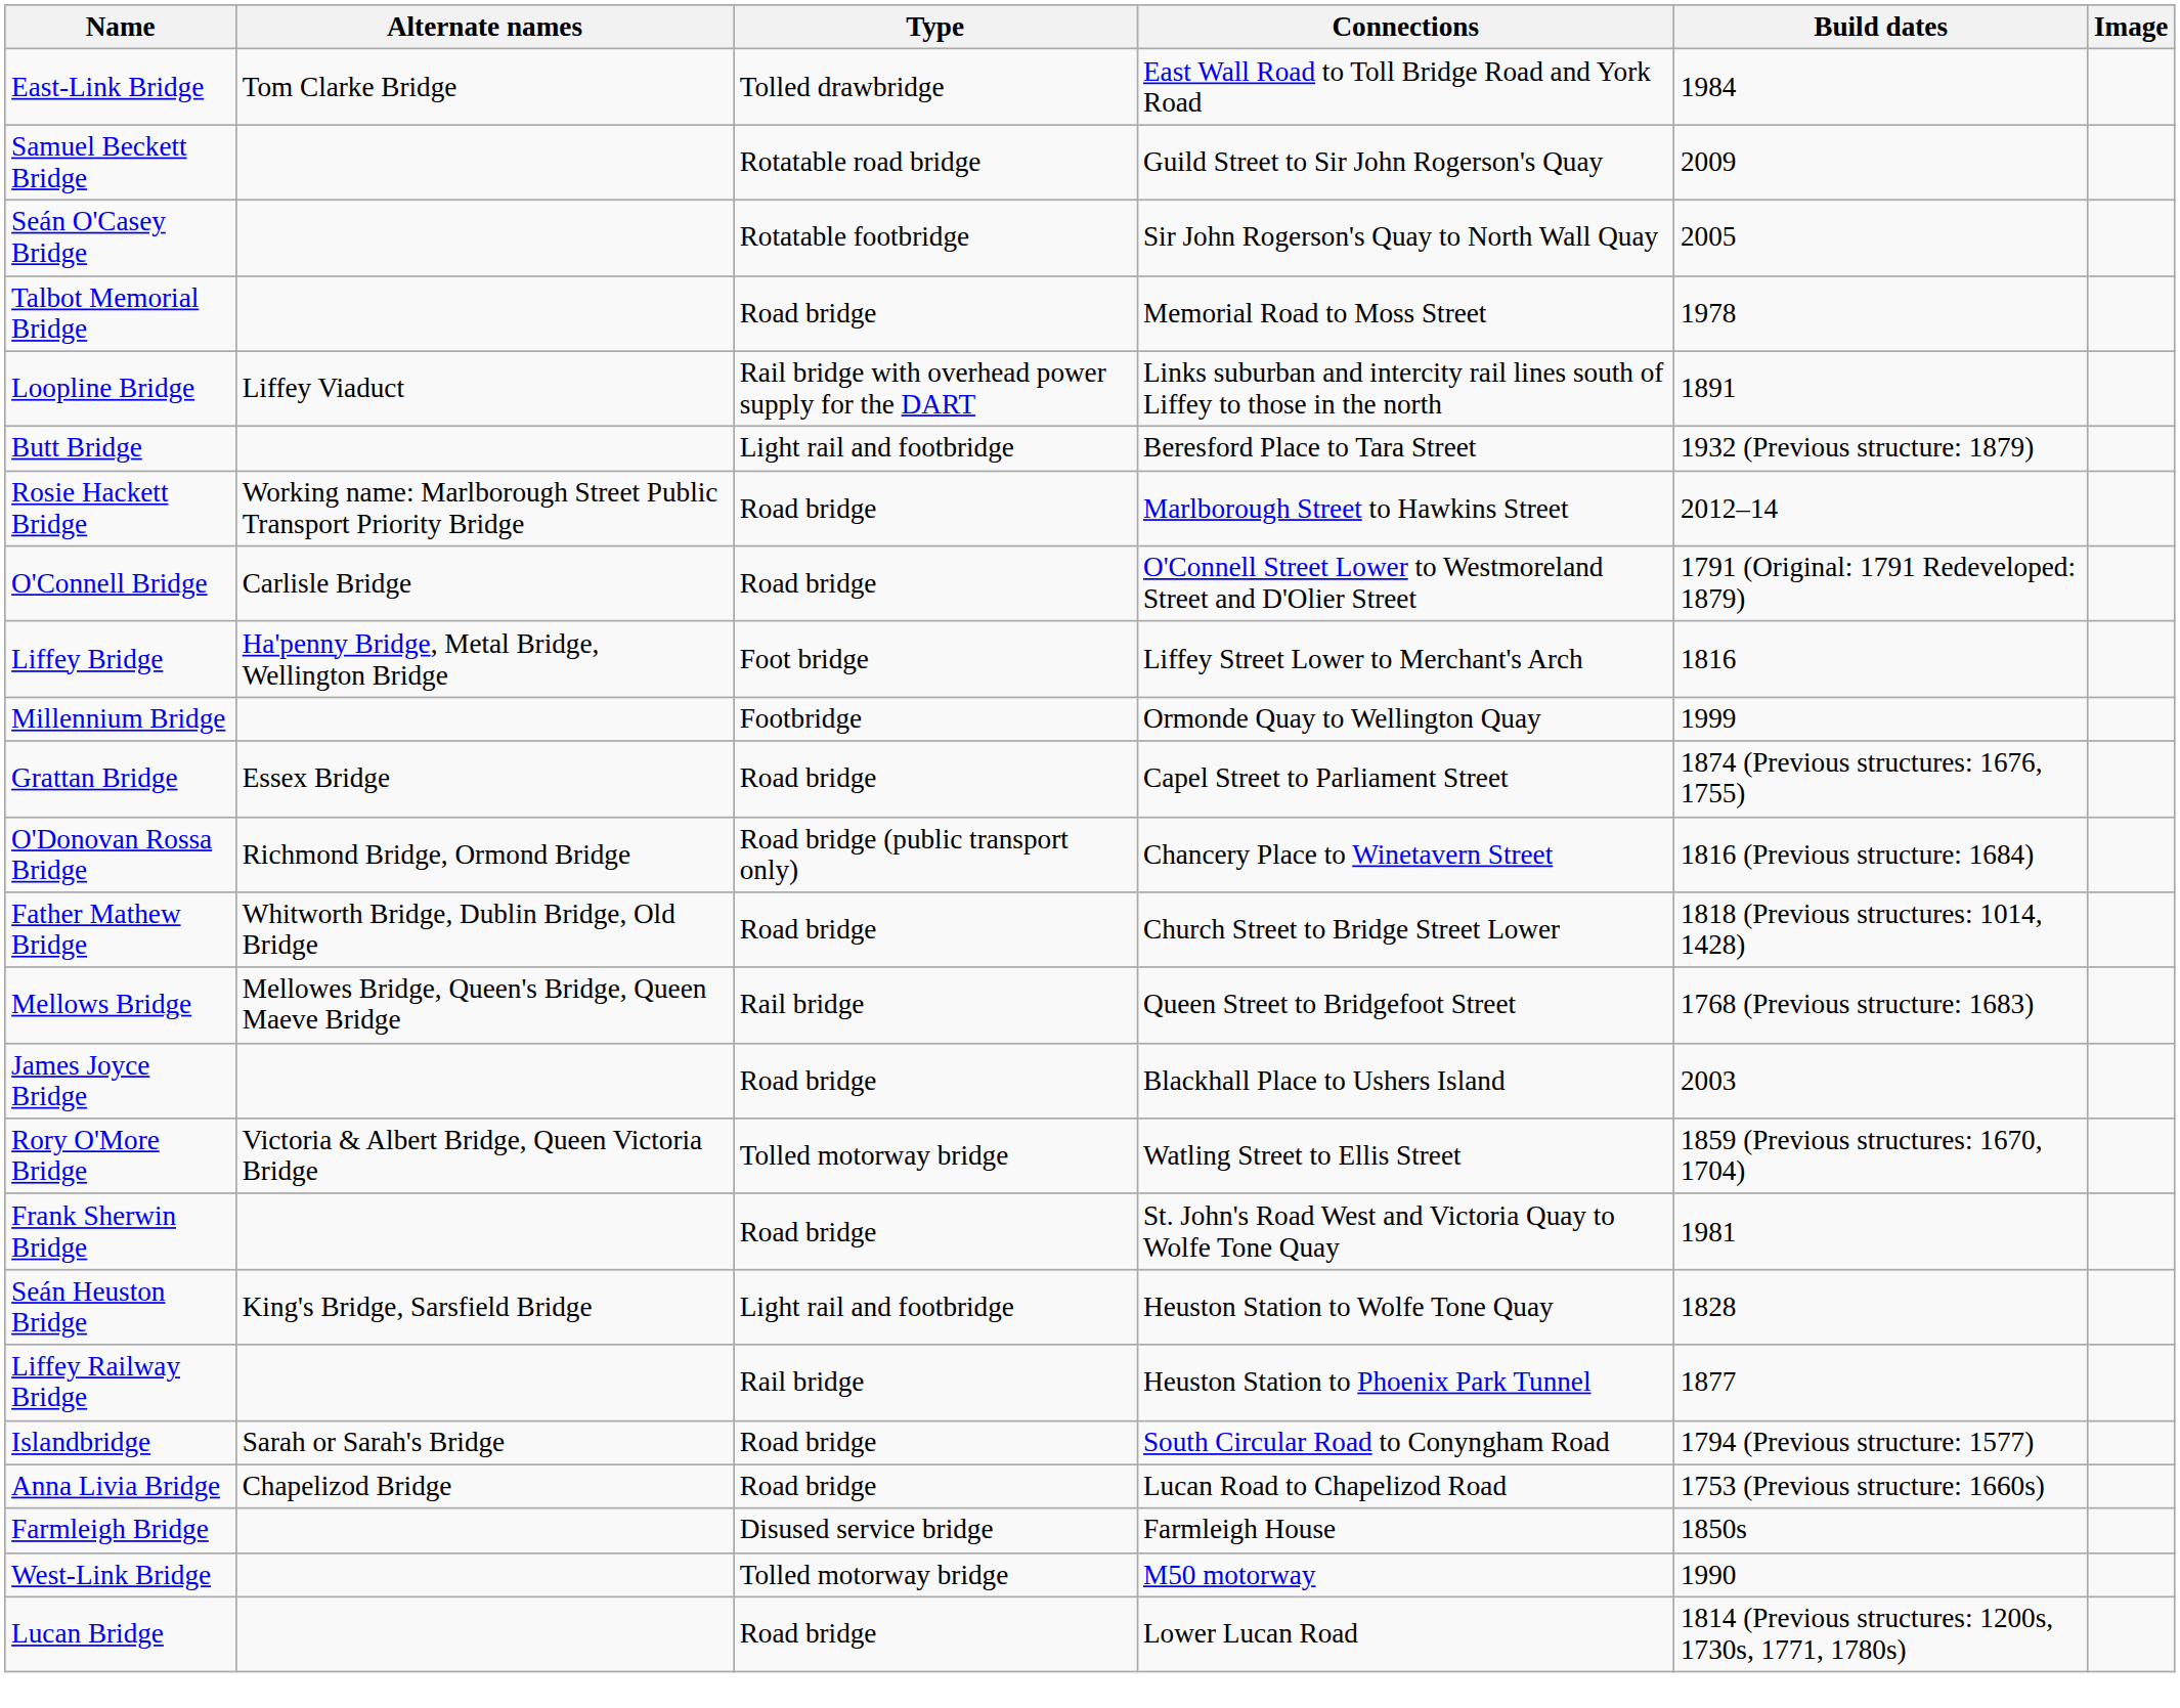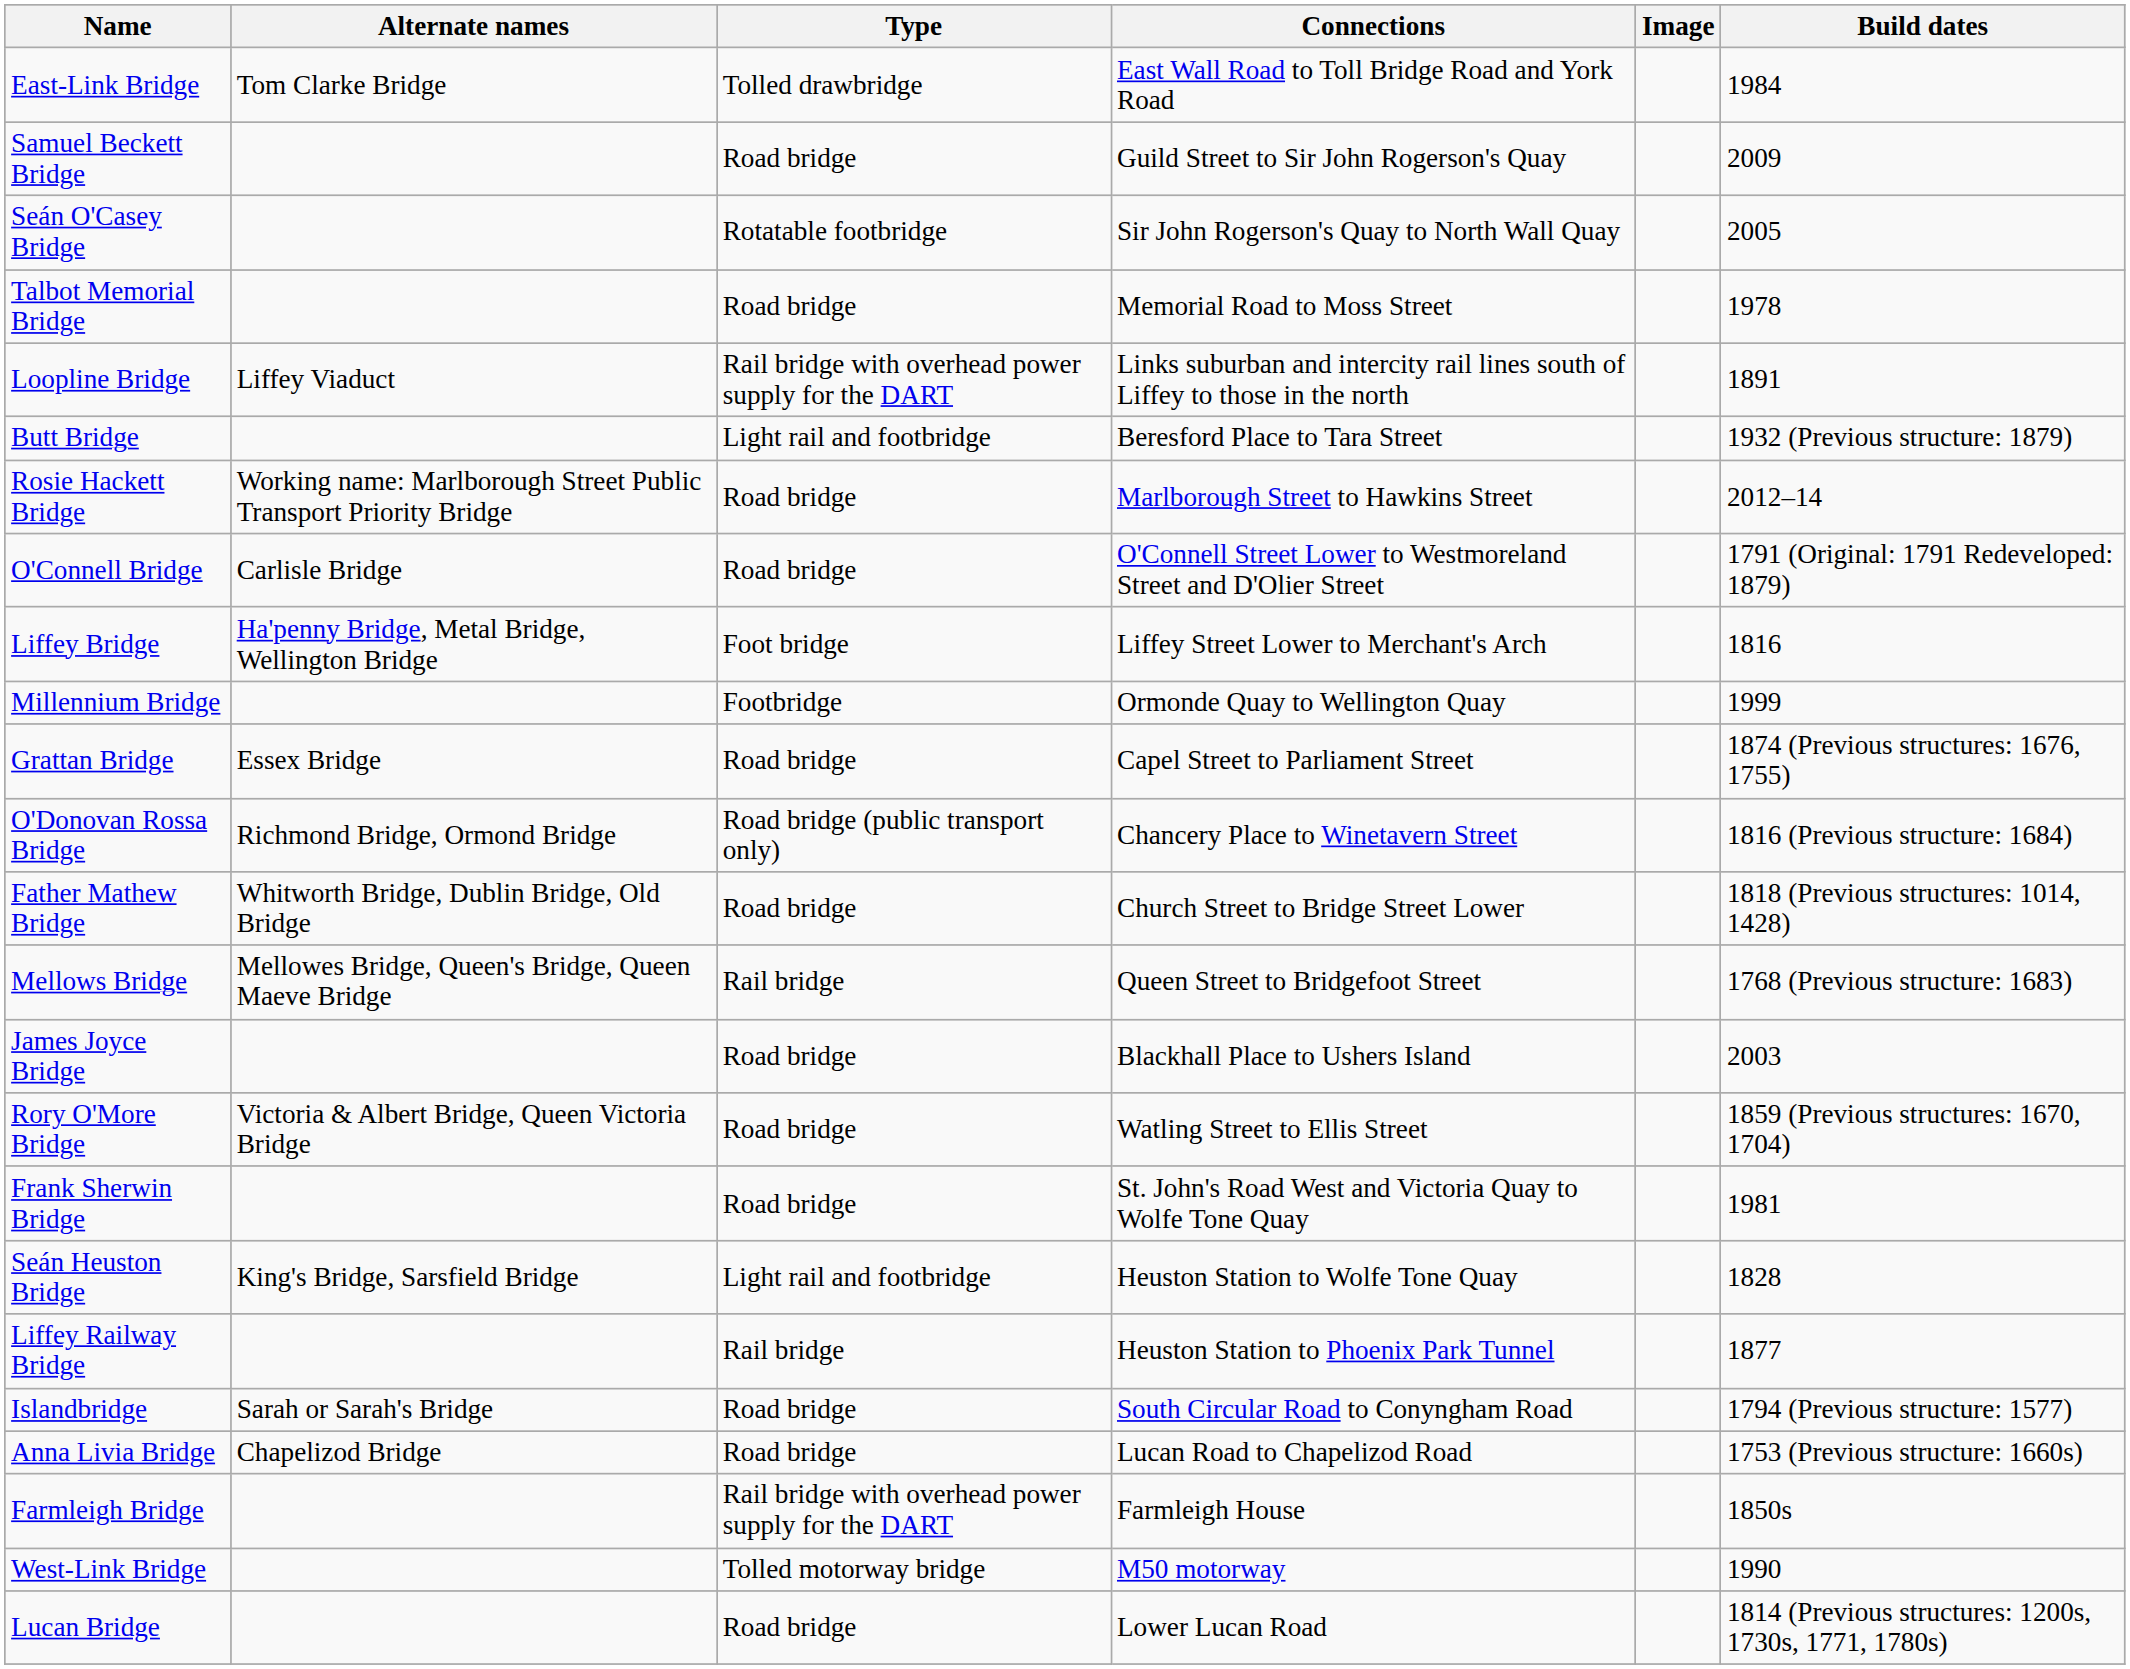columns swapped: Build dates <-> Image
Samuel Beckett Bridge | Type: Rotatable road bridge -> Road bridge
Rory O'More Bridge | Type: Tolled motorway bridge -> Road bridge
Farmleigh Bridge | Type: Disused service bridge -> Rail bridge with overhead power supply for the DART
